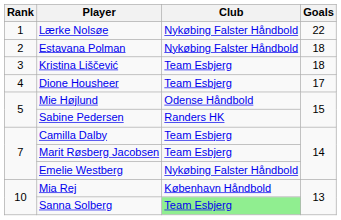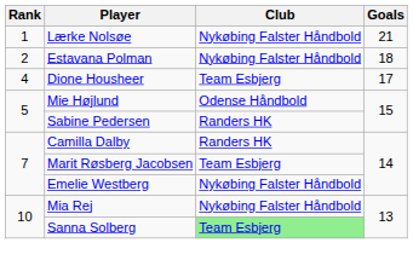Lærke Nolsøe | Goals: 22 -> 21
- row: 3 | Kristina Liščević | Team Esbjerg | 18
Camilla Dalby | Club: Team Esbjerg -> Randers HK
Mia Rej | Club: København Håndbold -> Nykøbing Falster Håndbold
